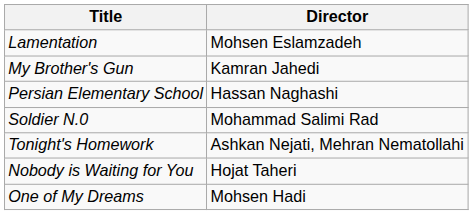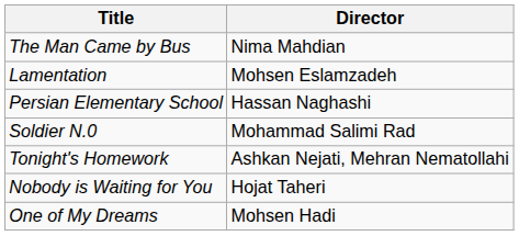+ row: The Man Came by Bus | Nima Mahdian
- row: My Brother's Gun | Kamran Jahedi
